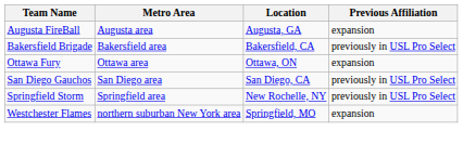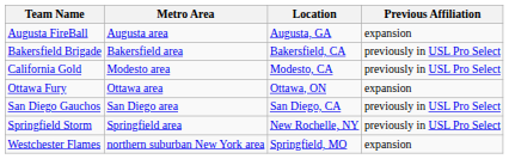+ row: California Gold | Modesto area | Modesto, CA | previously in USL Pro Select
